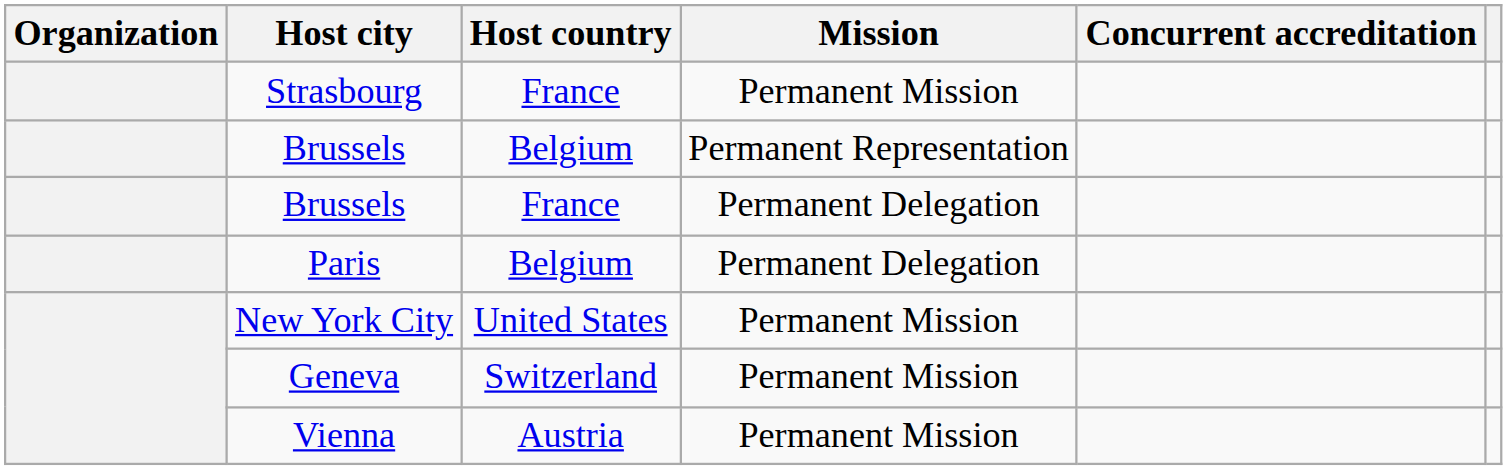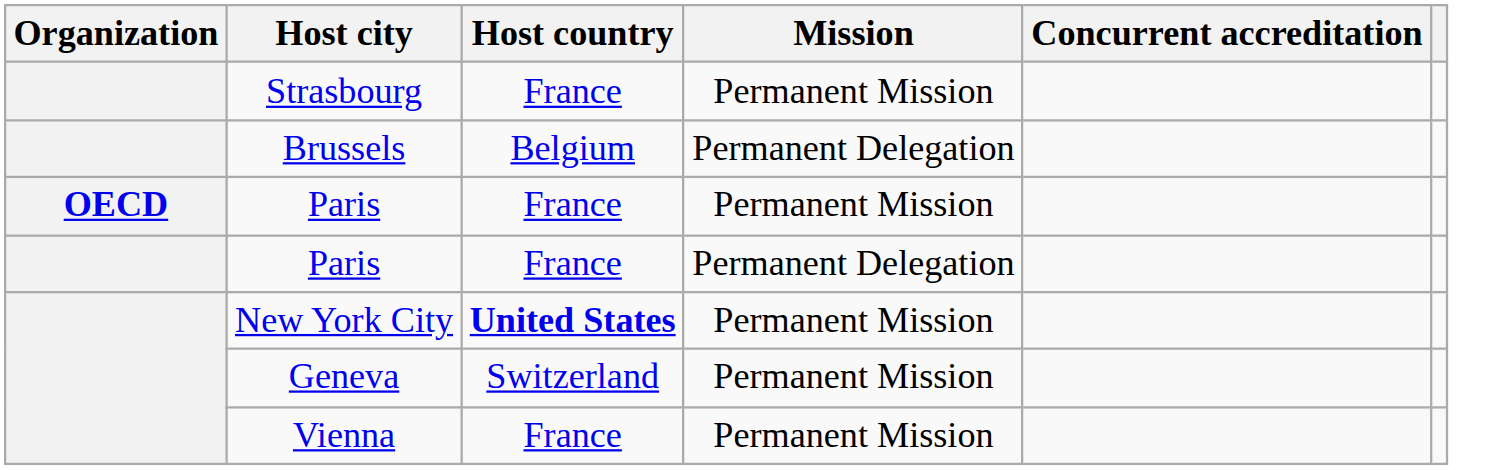- row: Brussels | Belgium | Permanent Representation
Brussels / Permanent Delegation | Host country: France -> Belgium
+ row: OECD | Paris | France | Permanent Mission
Paris / Permanent Delegation | Host country: Belgium -> France
New York City | Host country: normal -> bold
Vienna | Host country: Austria -> France
